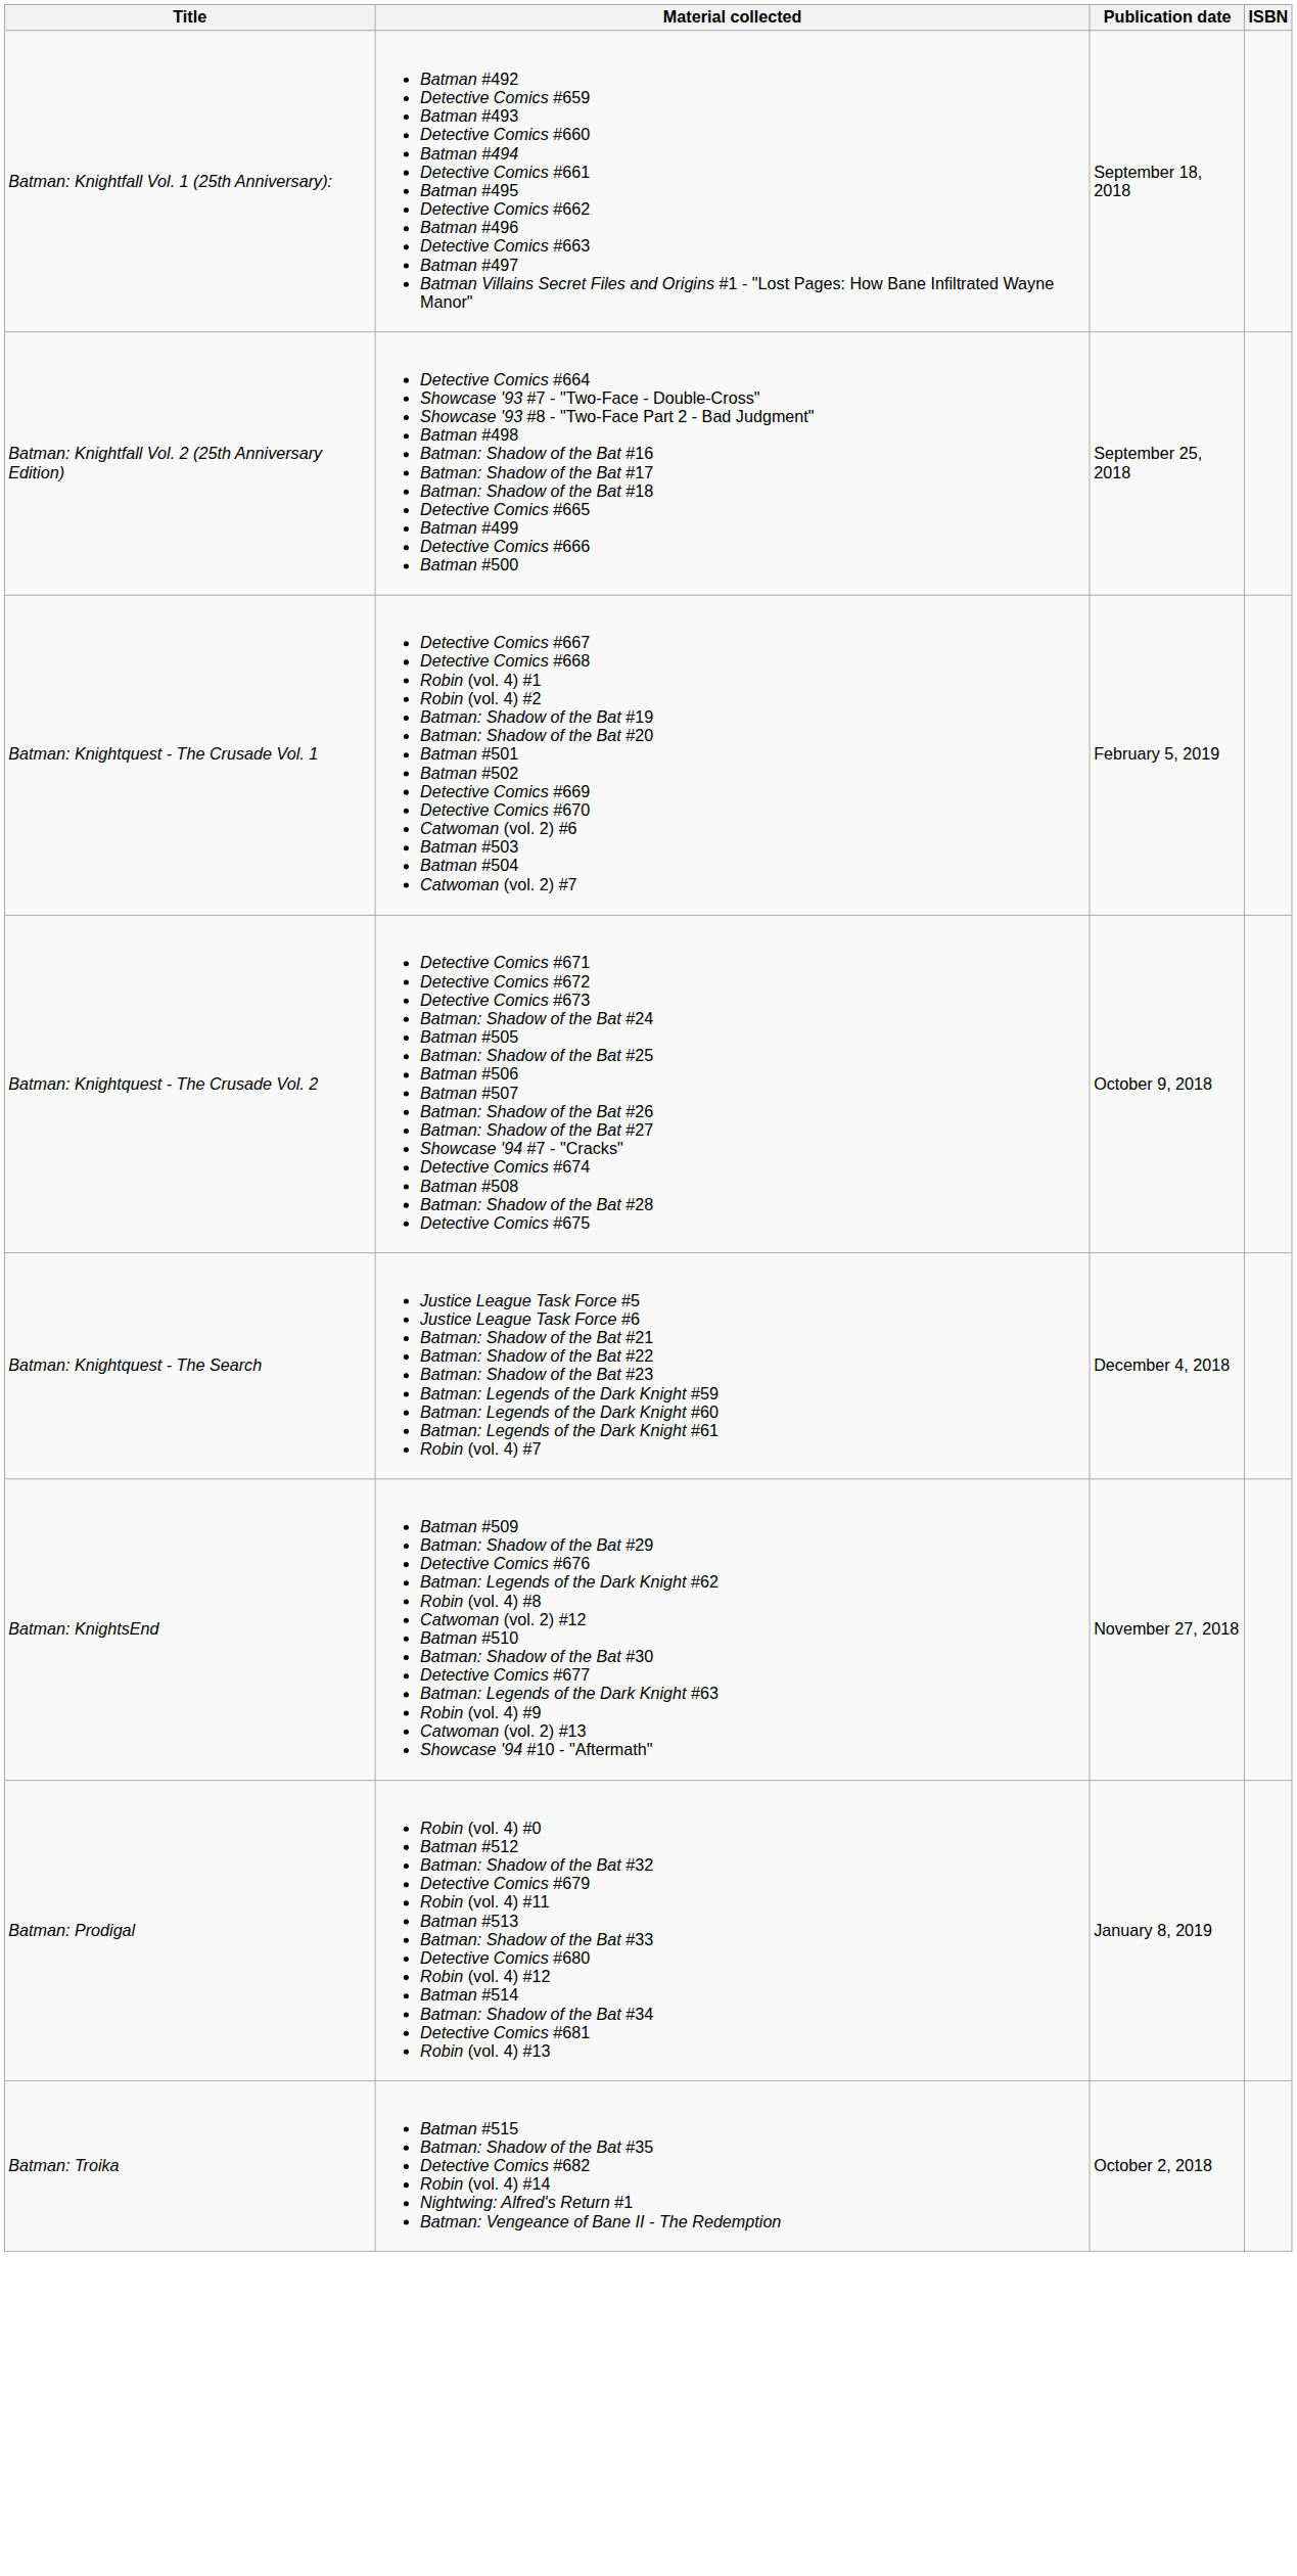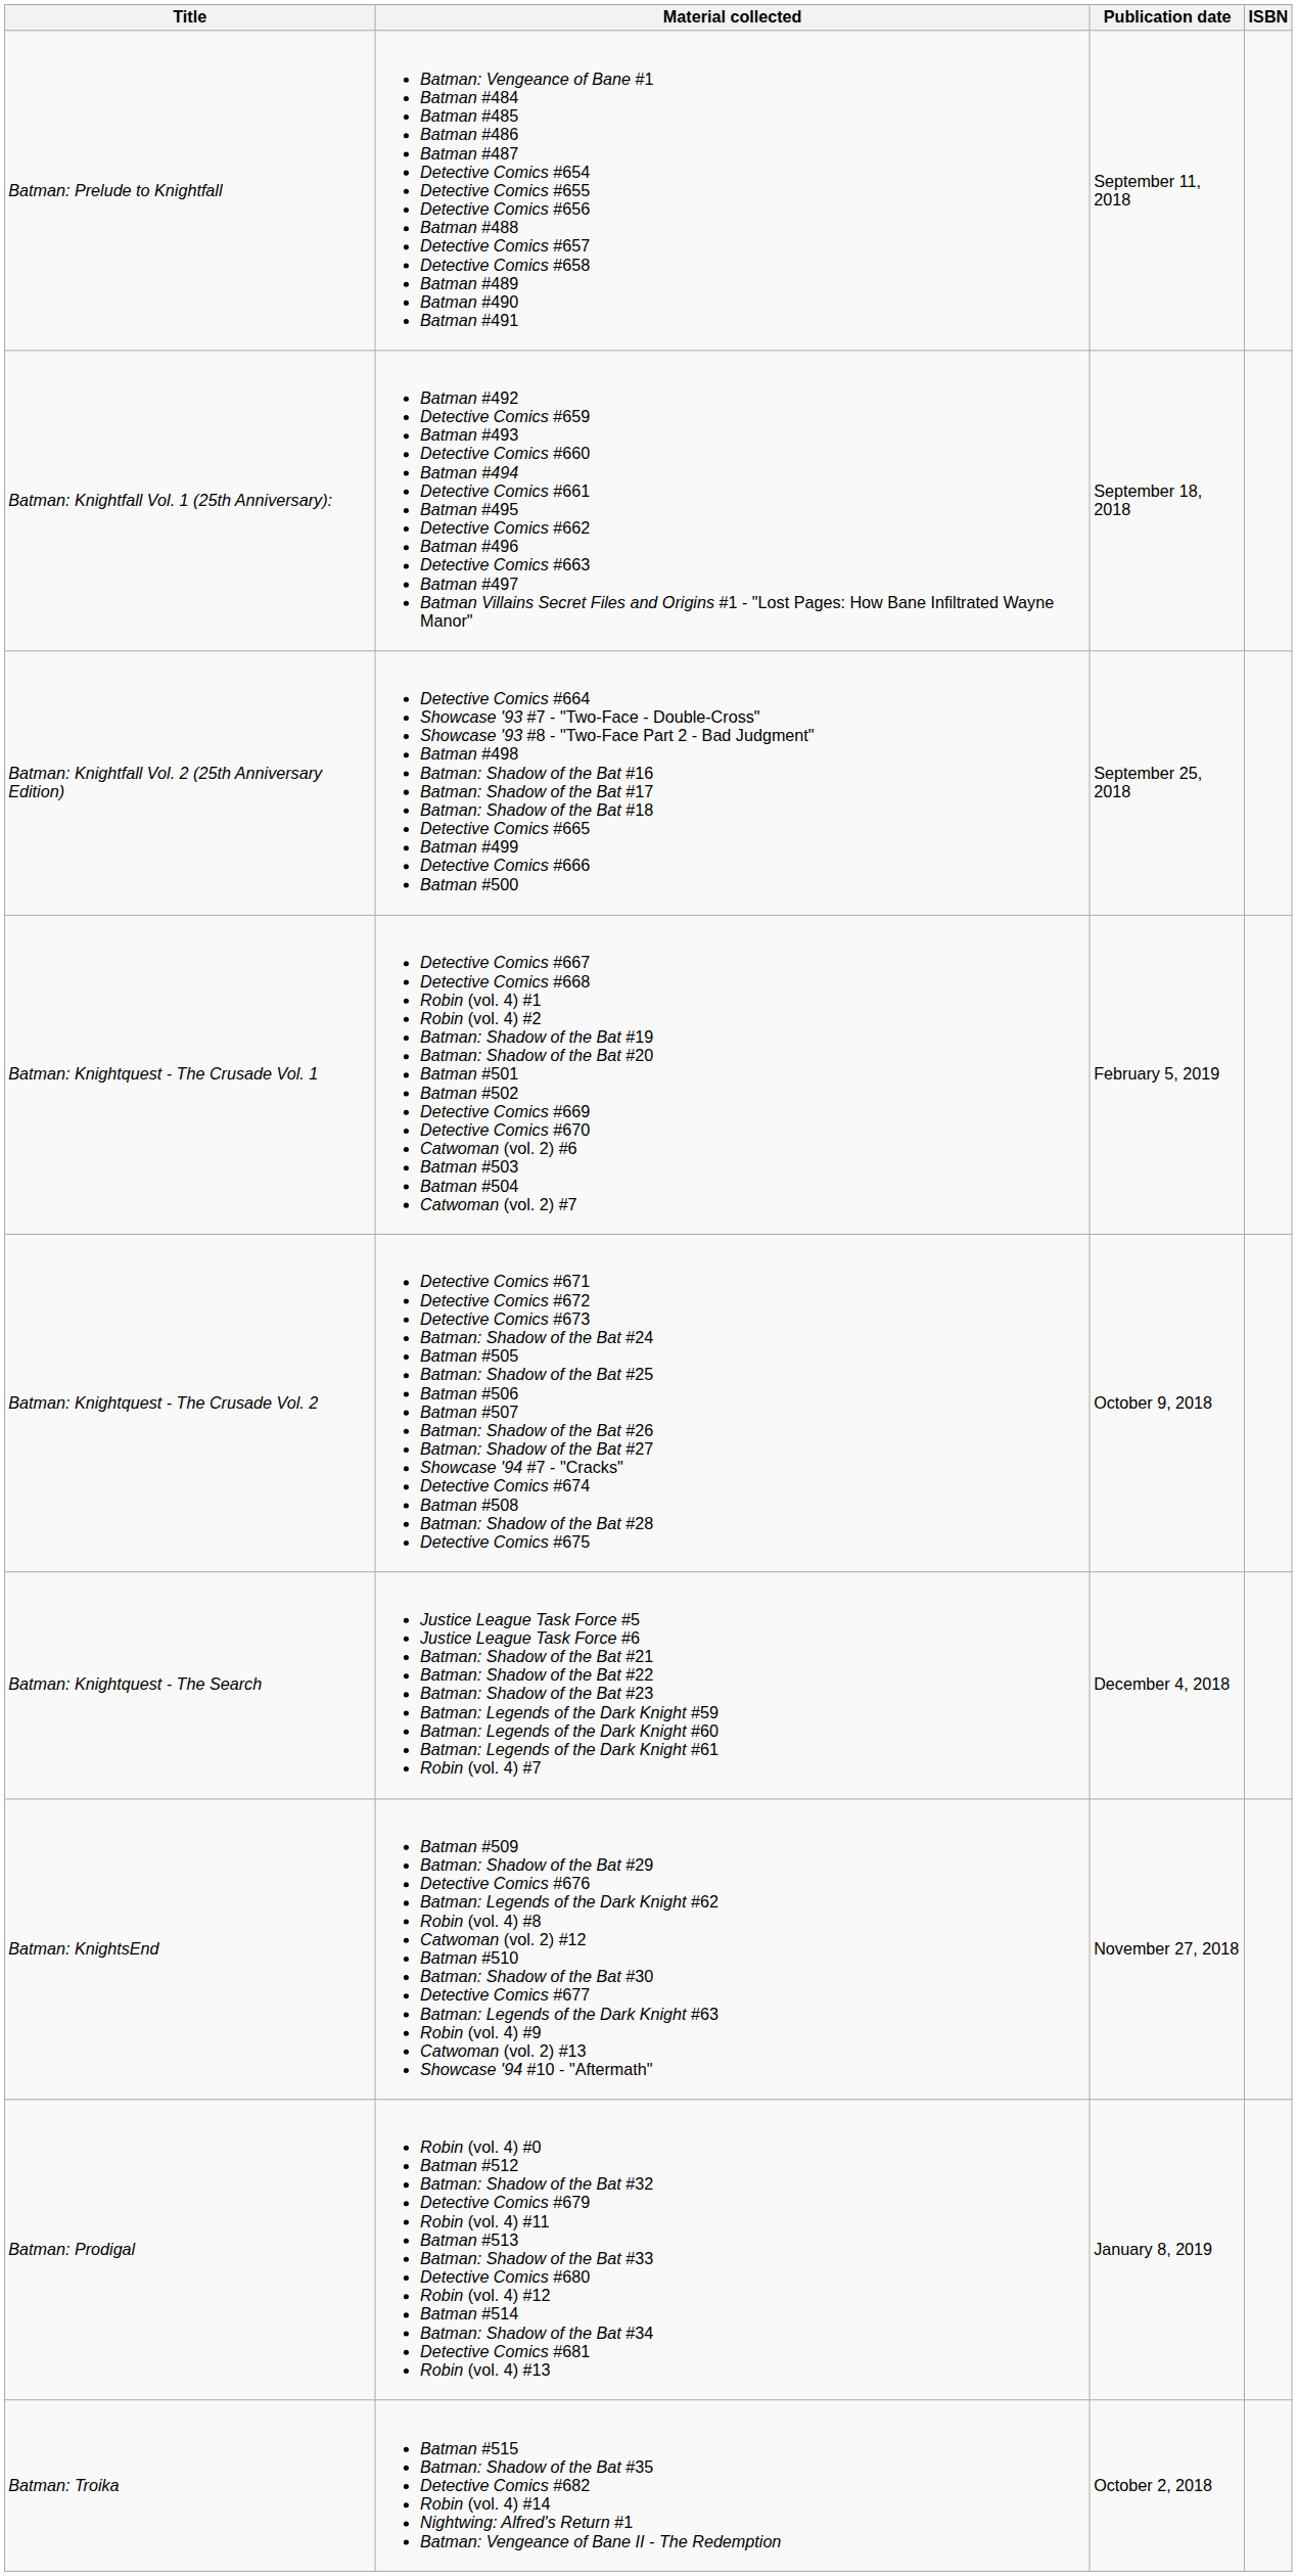+ row: Batman: Prelude to Knightfall | Batman: Vengeance of Bane #1 Batman #484 Batman #485 Batman #486 Batman #487 Detective Comics #654 Detective Comics #655 Detective Comics #656 Batman #488 Detective Comics #657 Detective Comics #658 Batman #489 Batman #490 Batman #491 | September 11, 2018
